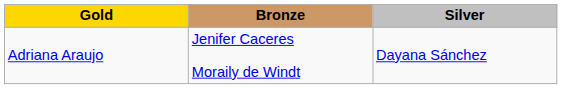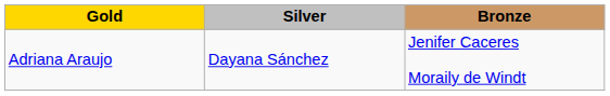columns swapped: Silver <-> Bronze
